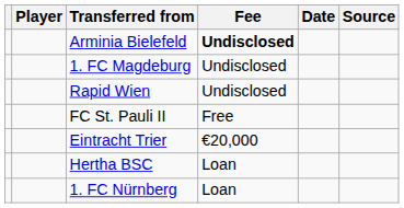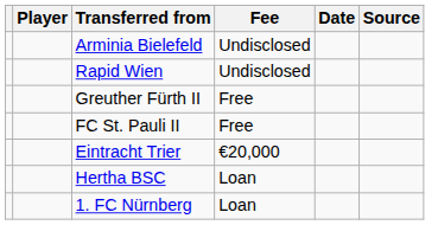Arminia Bielefeld | Fee: bold -> normal
- row: 1. FC Magdeburg | Undisclosed
+ row: Greuther Fürth II | Free
